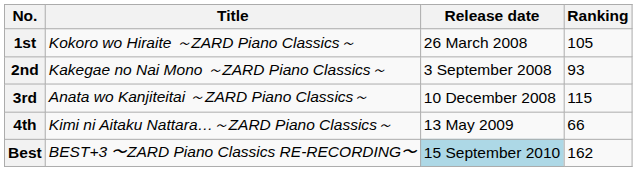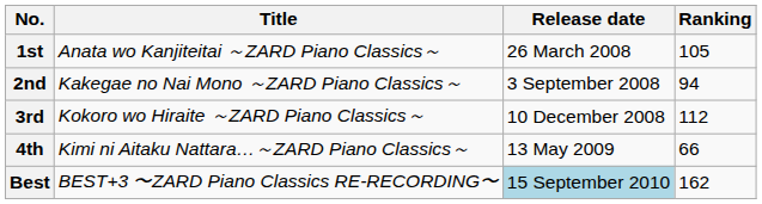1st | Title: Kokoro wo Hiraite ～ZARD Piano Classics～ -> Anata wo Kanjiteitai ～ZARD Piano Classics～
2nd | Ranking: 93 -> 94
3rd | Title: Anata wo Kanjiteitai ～ZARD Piano Classics～ -> Kokoro wo Hiraite ～ZARD Piano Classics～
3rd | Ranking: 115 -> 112
